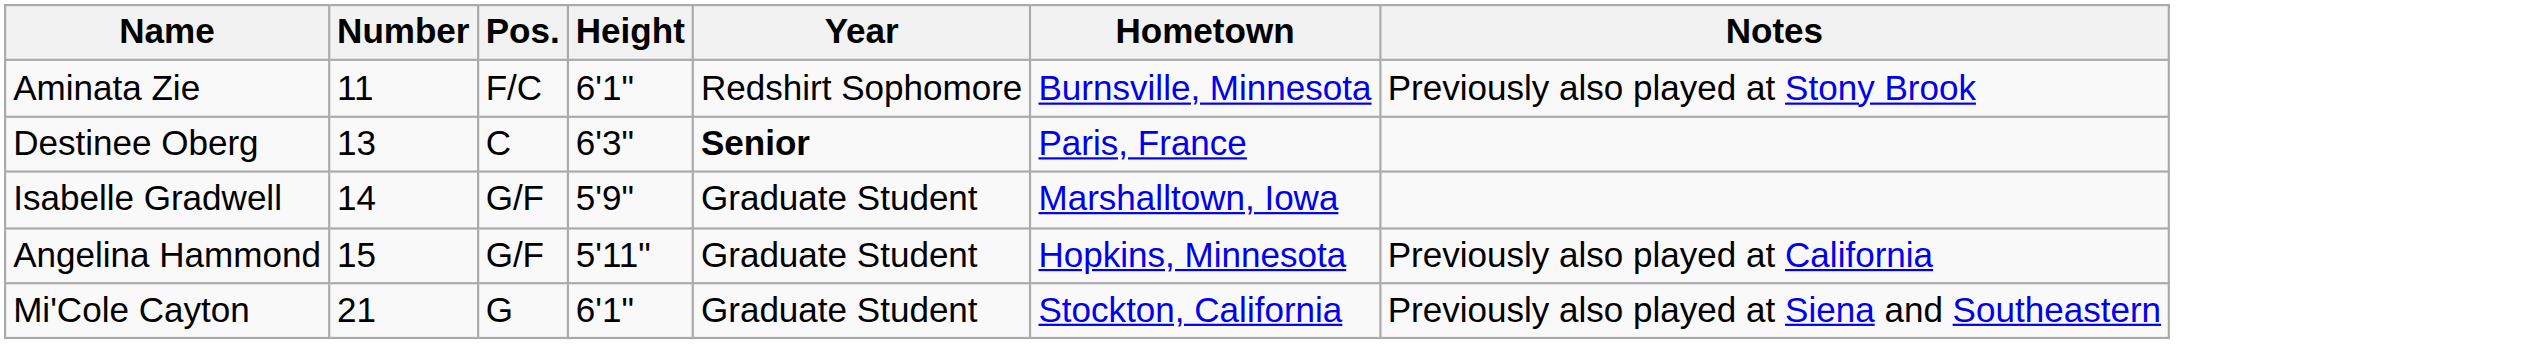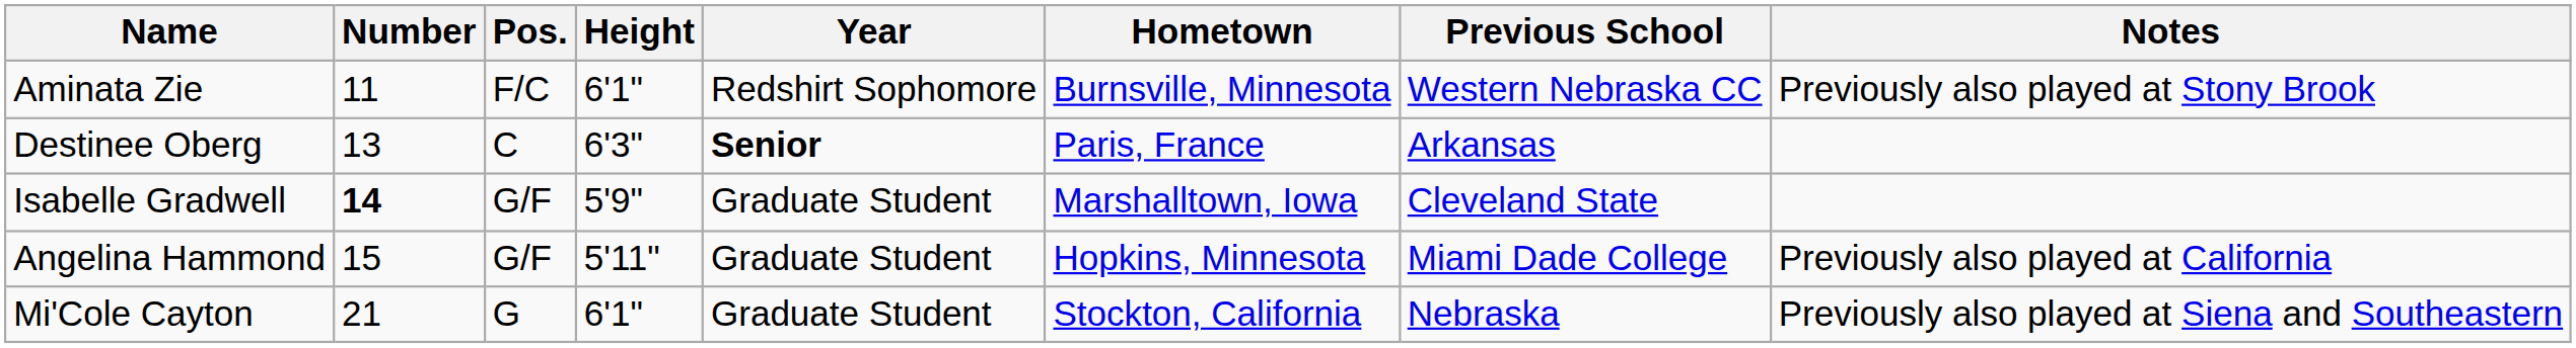+ column: Previous School | Western Nebraska CC | Arkansas | Cleveland State | Miami Dade College | Nebraska
Isabelle Gradwell | Number: normal -> bold
